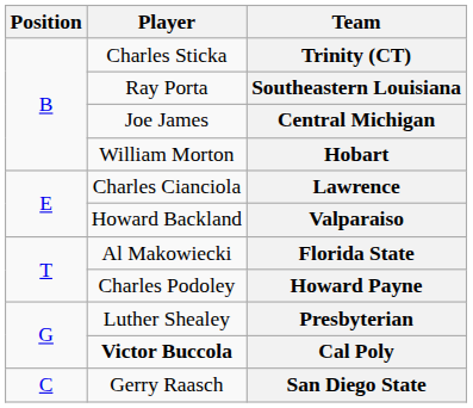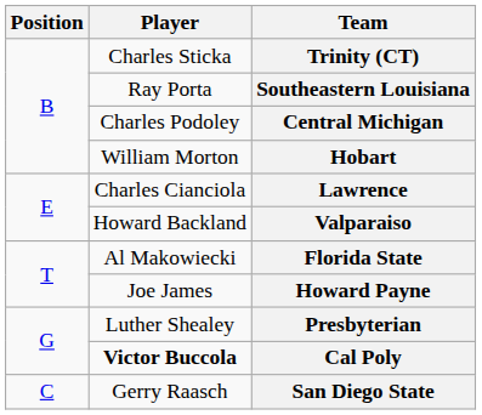Central Michigan | Player: Joe James -> Charles Podoley
Howard Payne | Player: Charles Podoley -> Joe James
